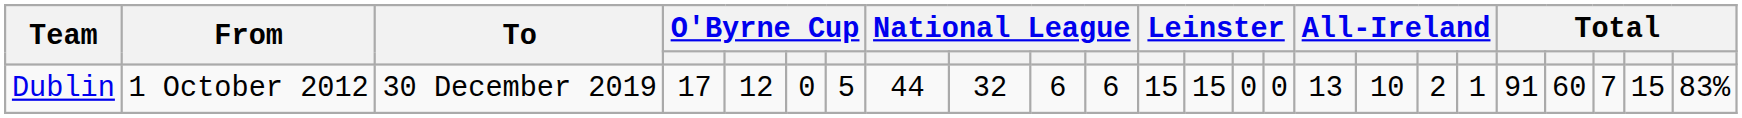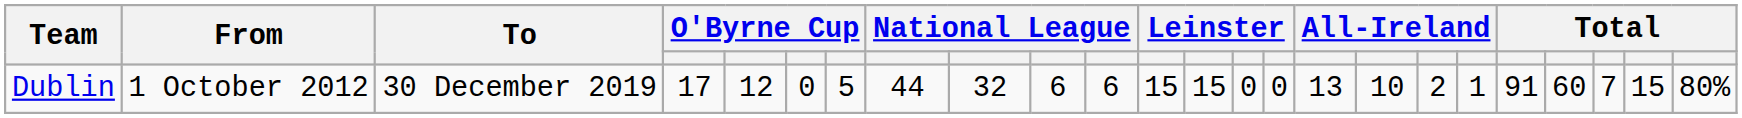Dublin | column 24: 83% -> 80%
